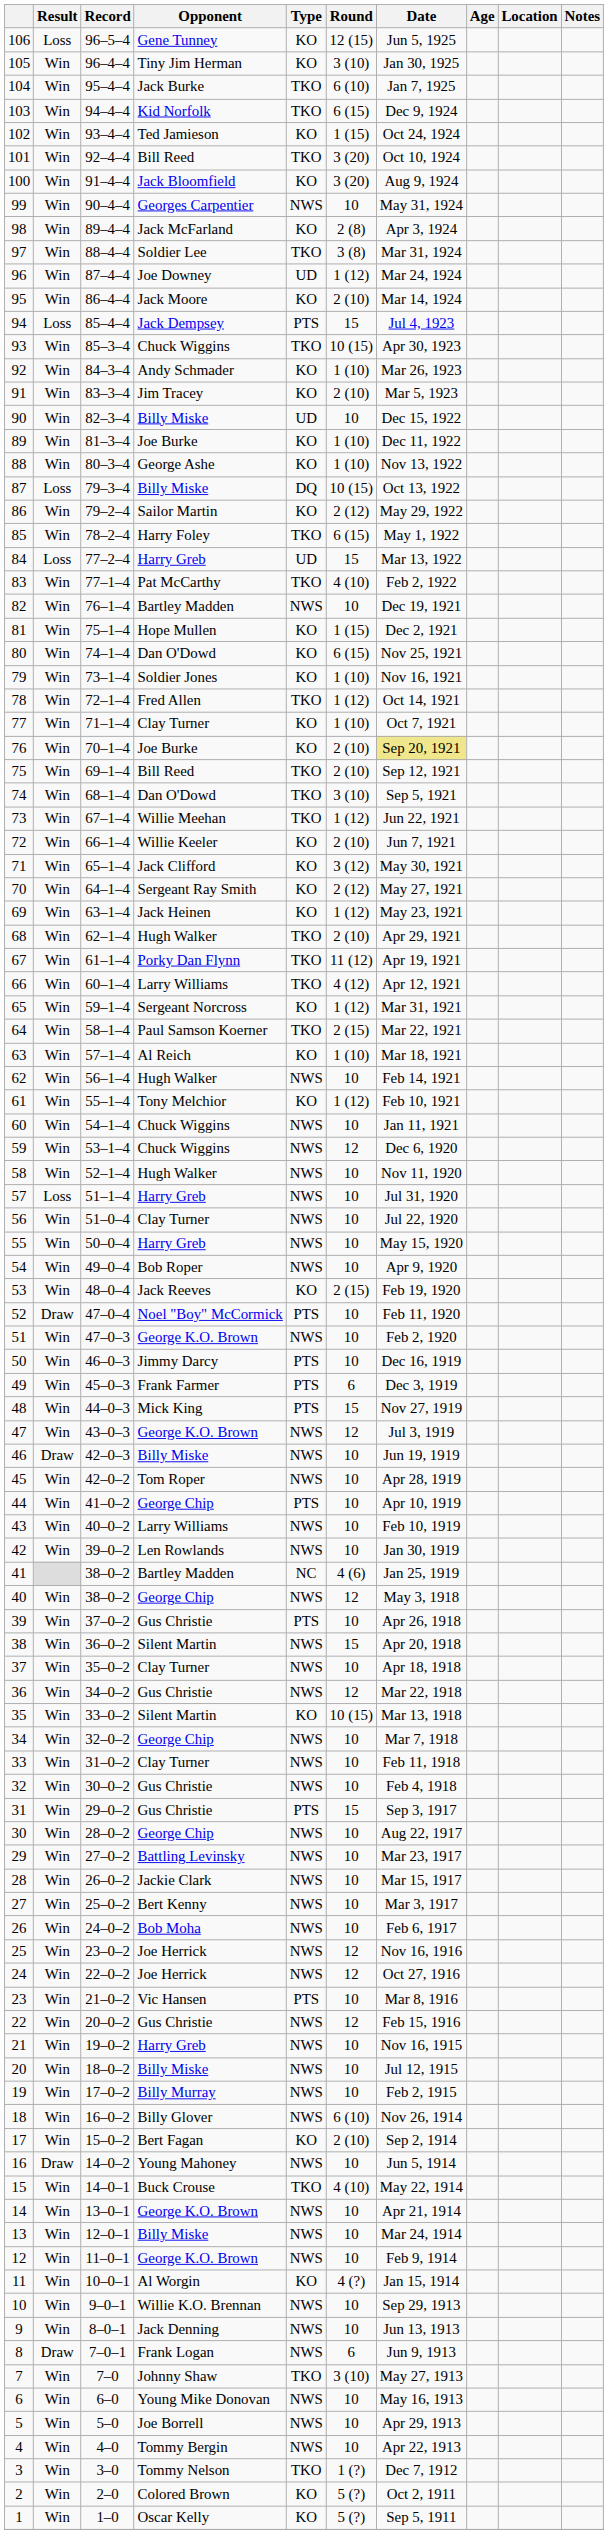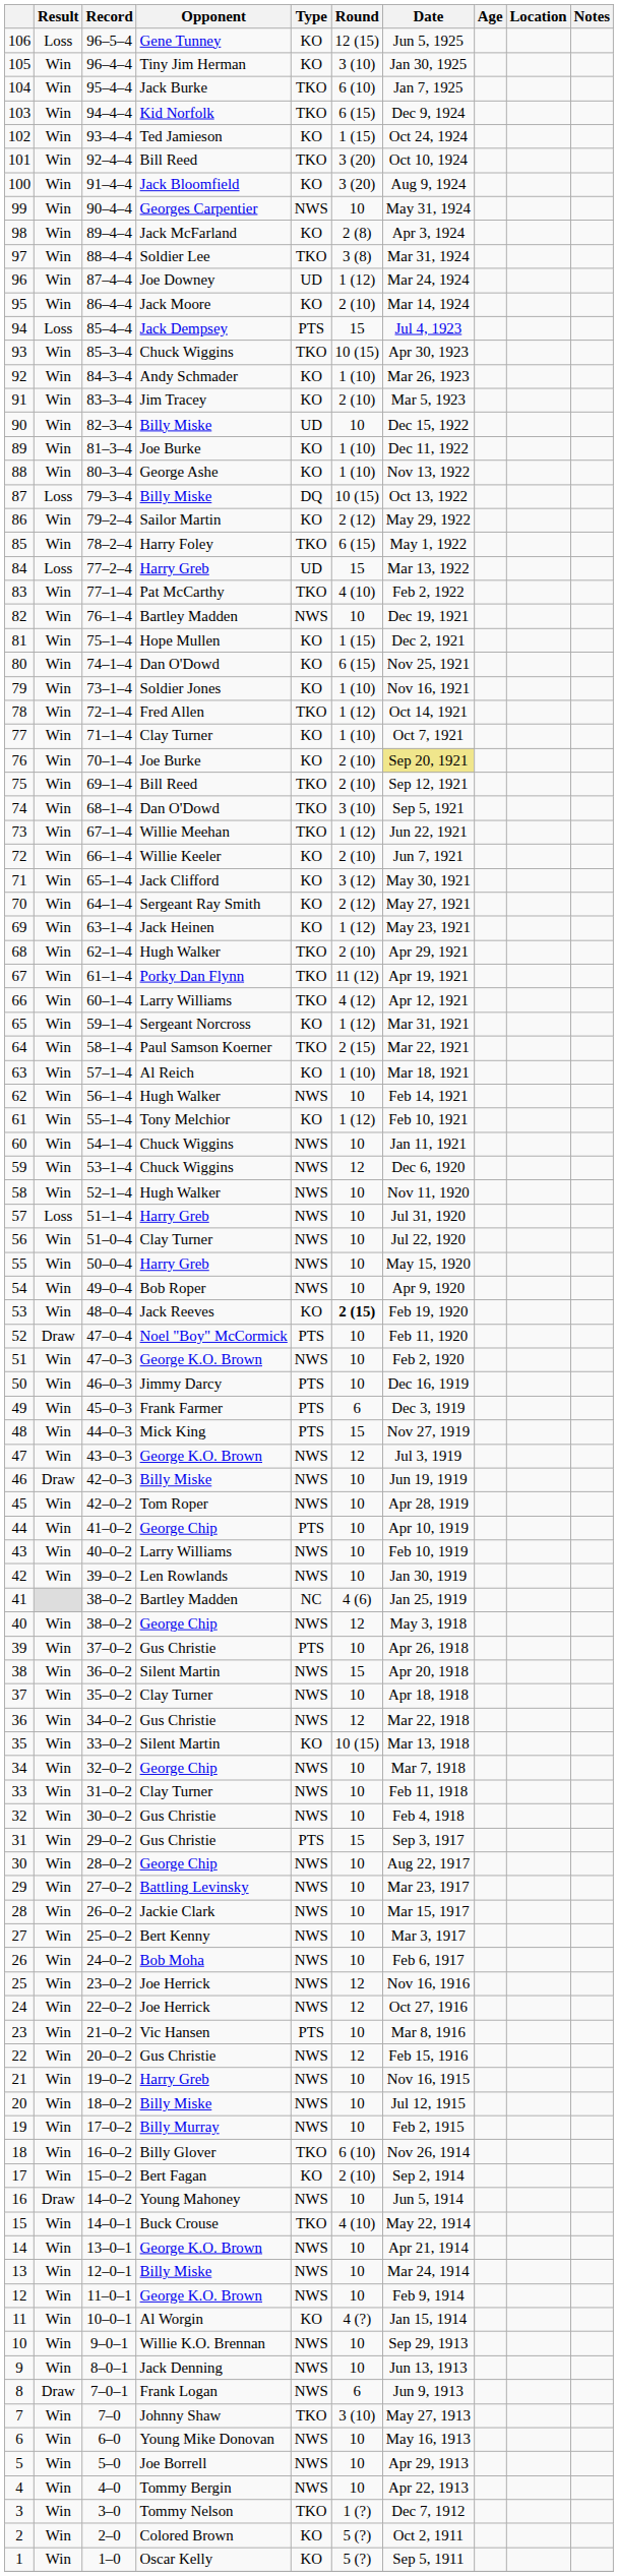53 | Round: normal -> bold
18 | Type: NWS -> TKO
